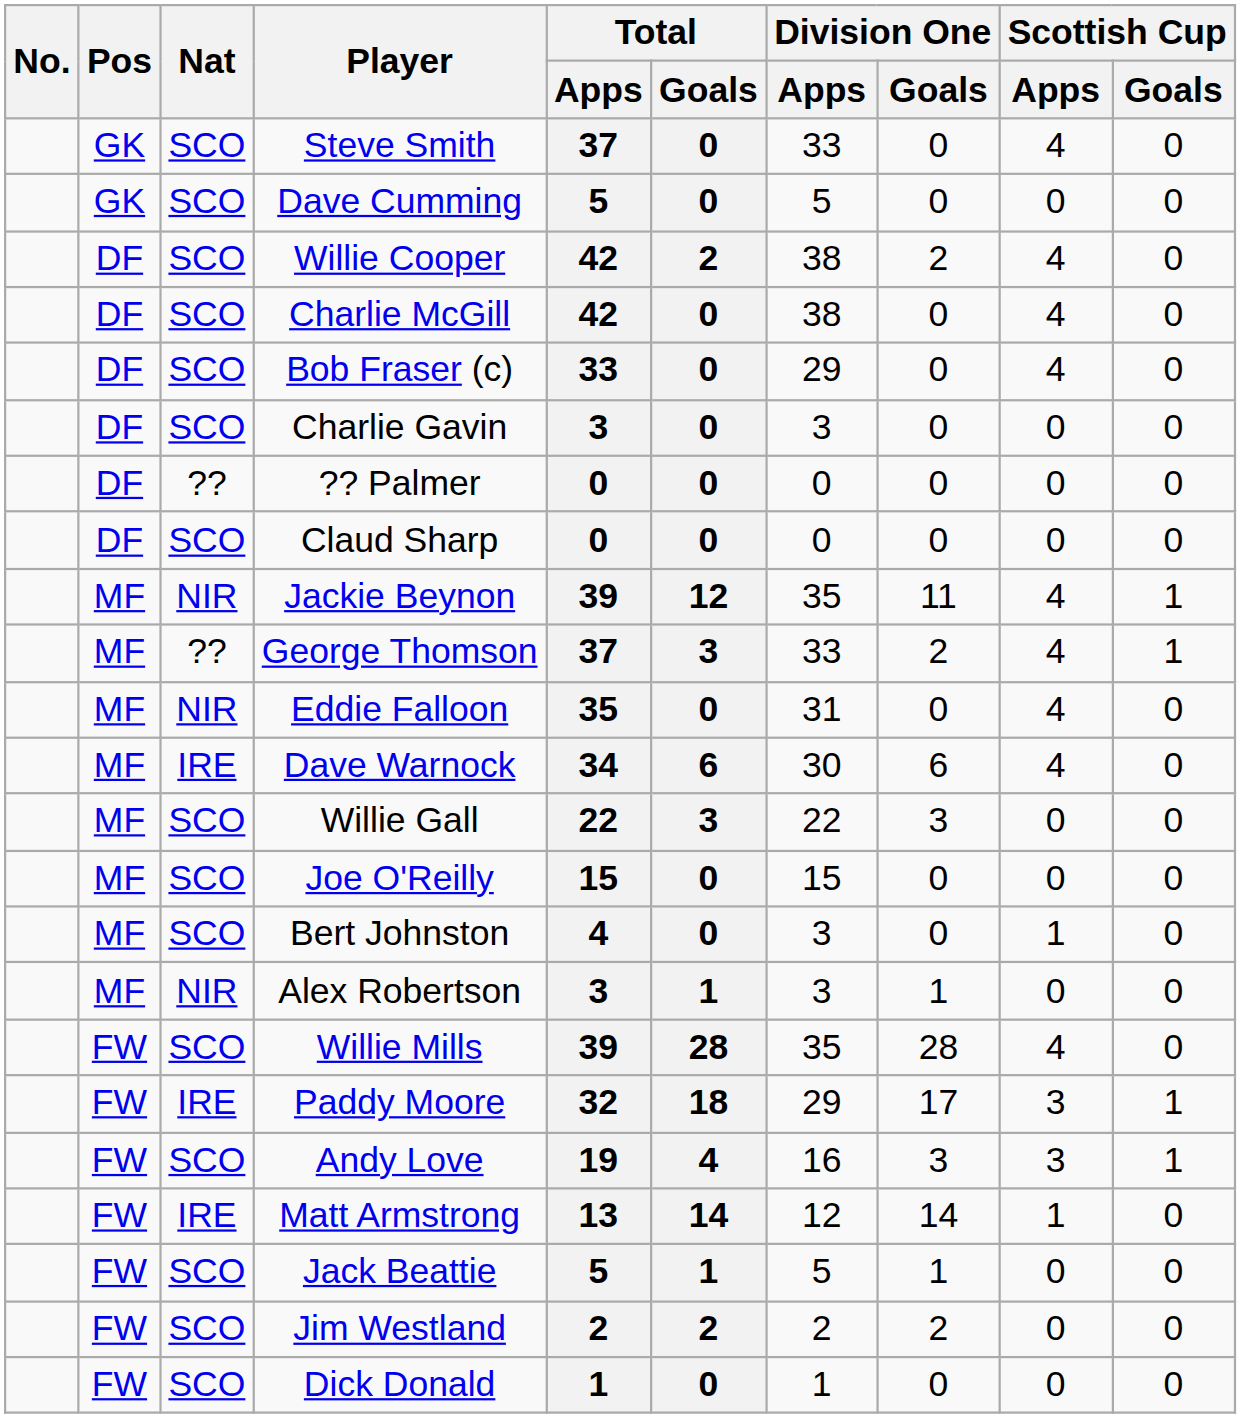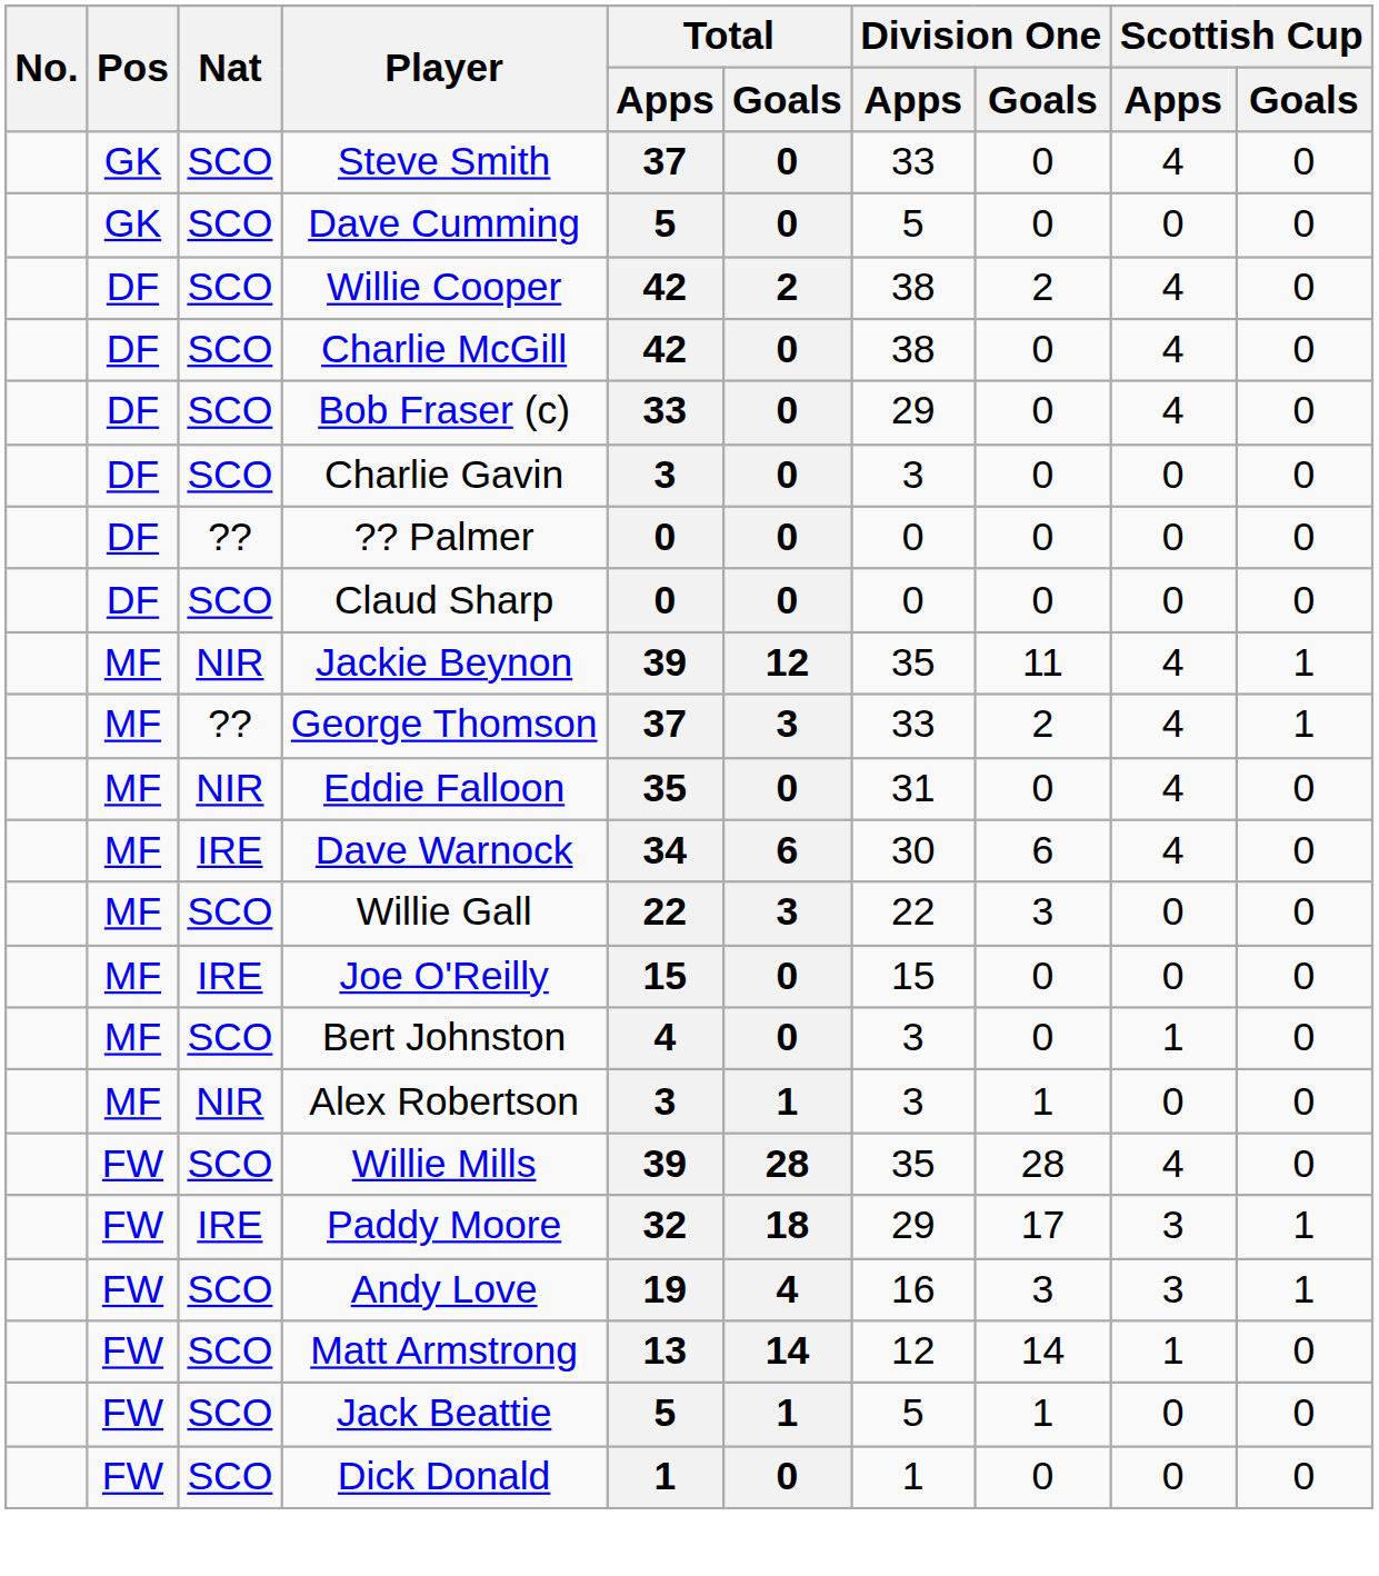Joe O'Reilly | Nat: SCO -> IRE
Matt Armstrong | Nat: IRE -> SCO
- row: FW | SCO | Jim Westland | 2 | 2 | 2 | 2 | 0 | 0
